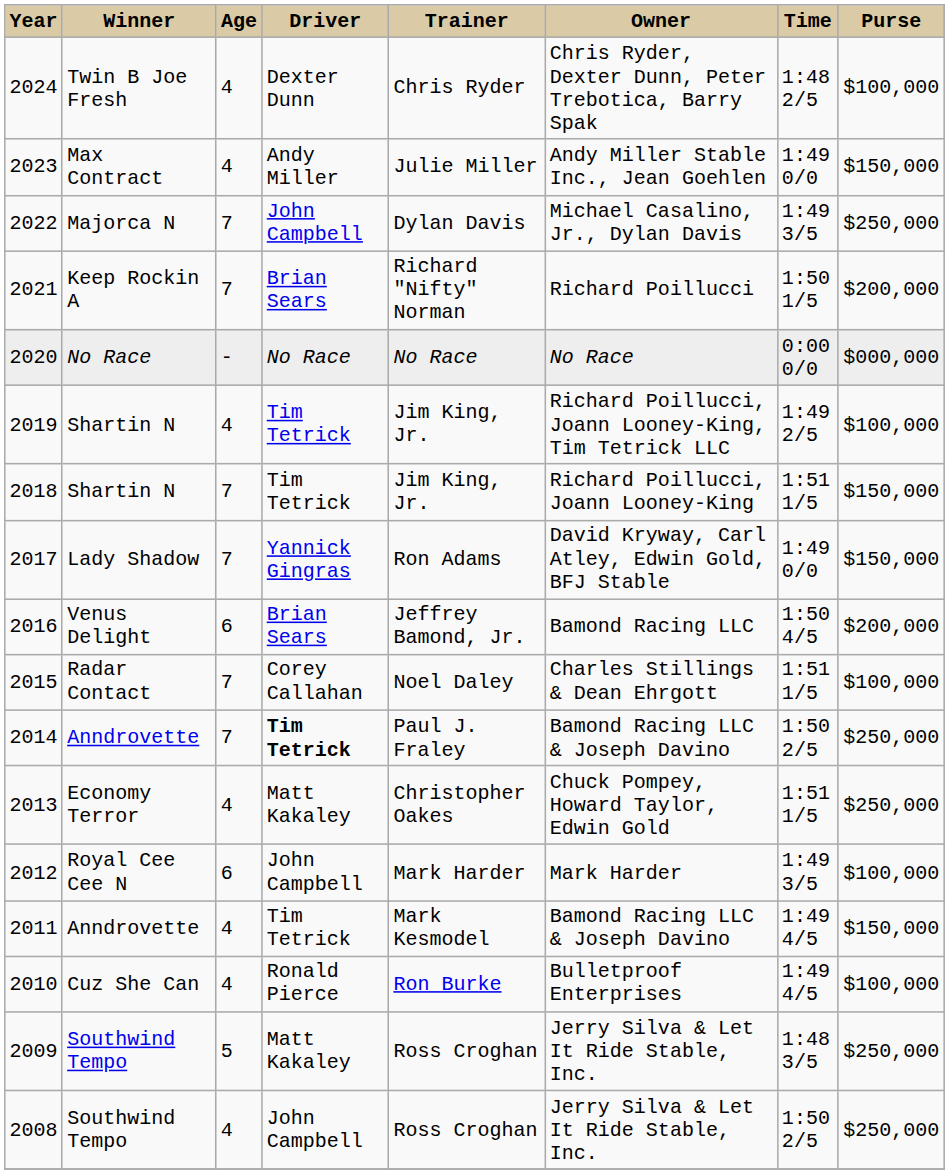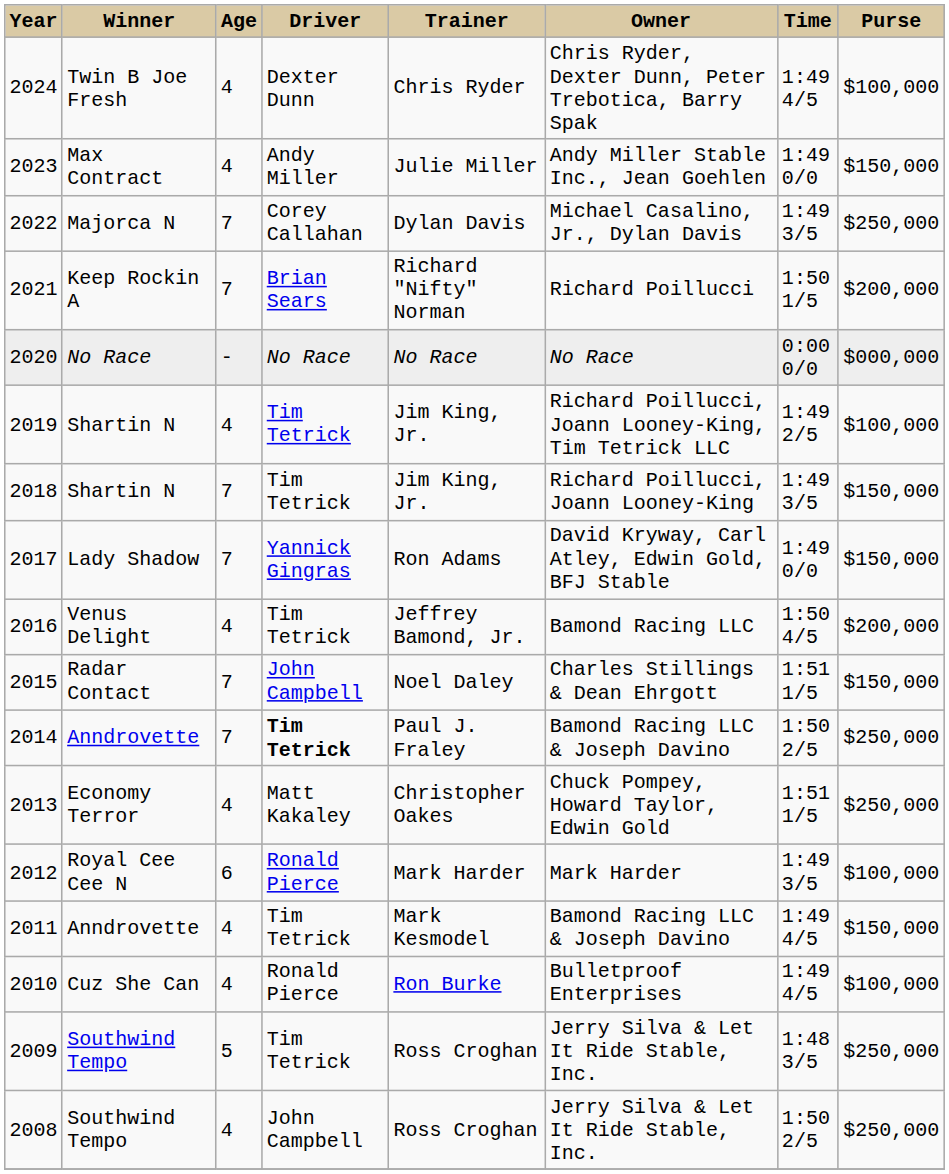2024 | Time: 1:48 2/5 -> 1:49 4/5
2022 | Driver: John Campbell -> Corey Callahan
2018 | Time: 1:51 1/5 -> 1:49 3/5
2016 | Age: 6 -> 4
2016 | Driver: Brian Sears -> Tim Tetrick
2015 | Driver: Corey Callahan -> John Campbell
2015 | Purse: $100,000 -> $150,000
2012 | Driver: John Campbell -> Ronald Pierce
2009 | Driver: Matt Kakaley -> Tim Tetrick
